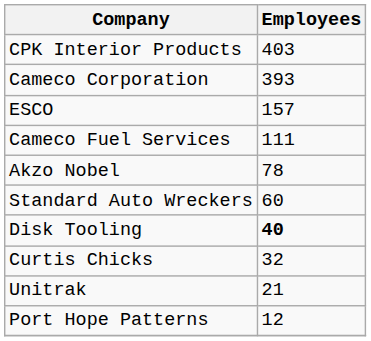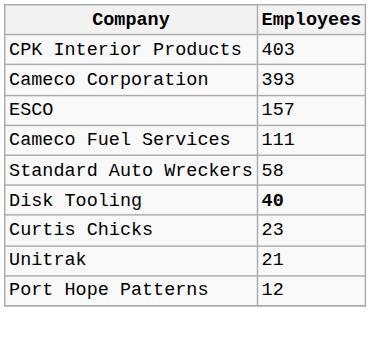- row: Akzo Nobel | 78
Standard Auto Wreckers | Employees: 60 -> 58
Curtis Chicks | Employees: 32 -> 23
